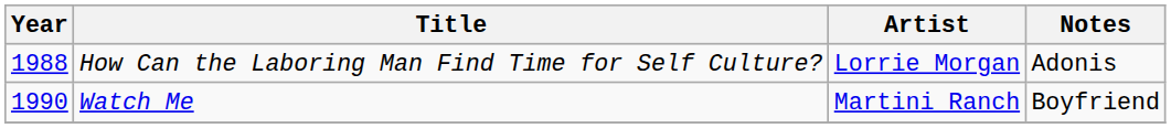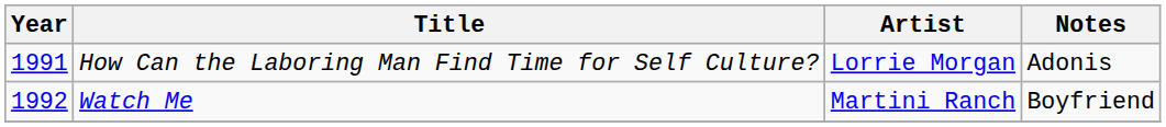How Can the Laboring Man Find Time for Self Culture? | Year: 1988 -> 1991
Watch Me | Year: 1990 -> 1992
